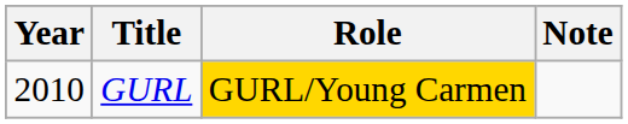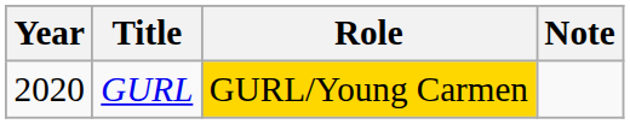GURL | Year: 2010 -> 2020
